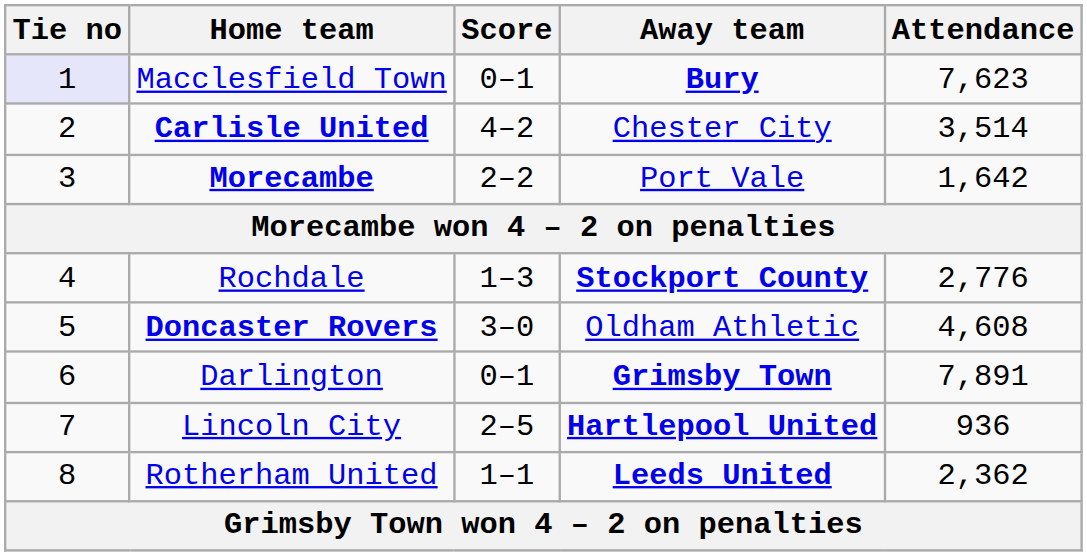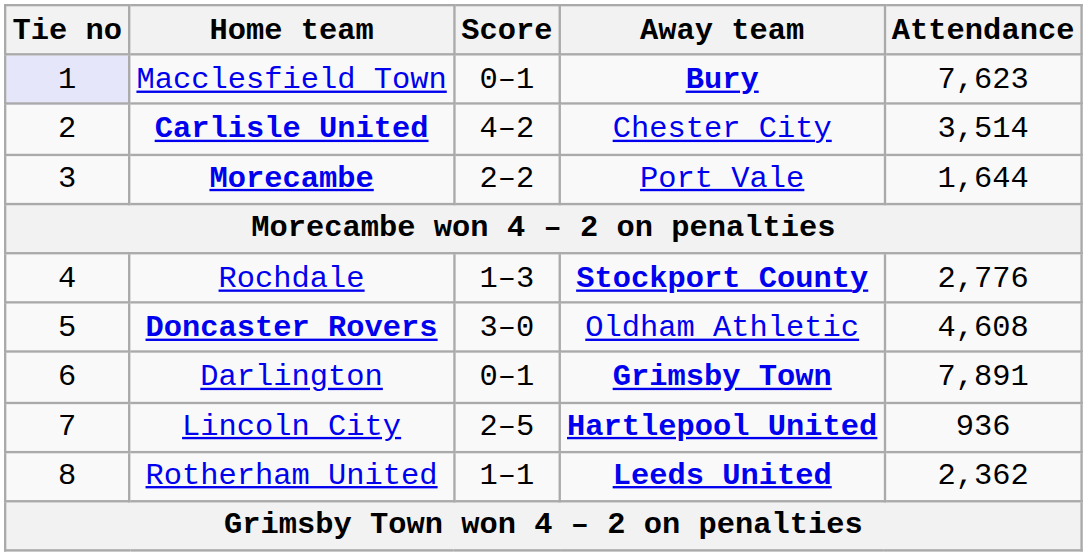Morecambe | Attendance: 1,642 -> 1,644
